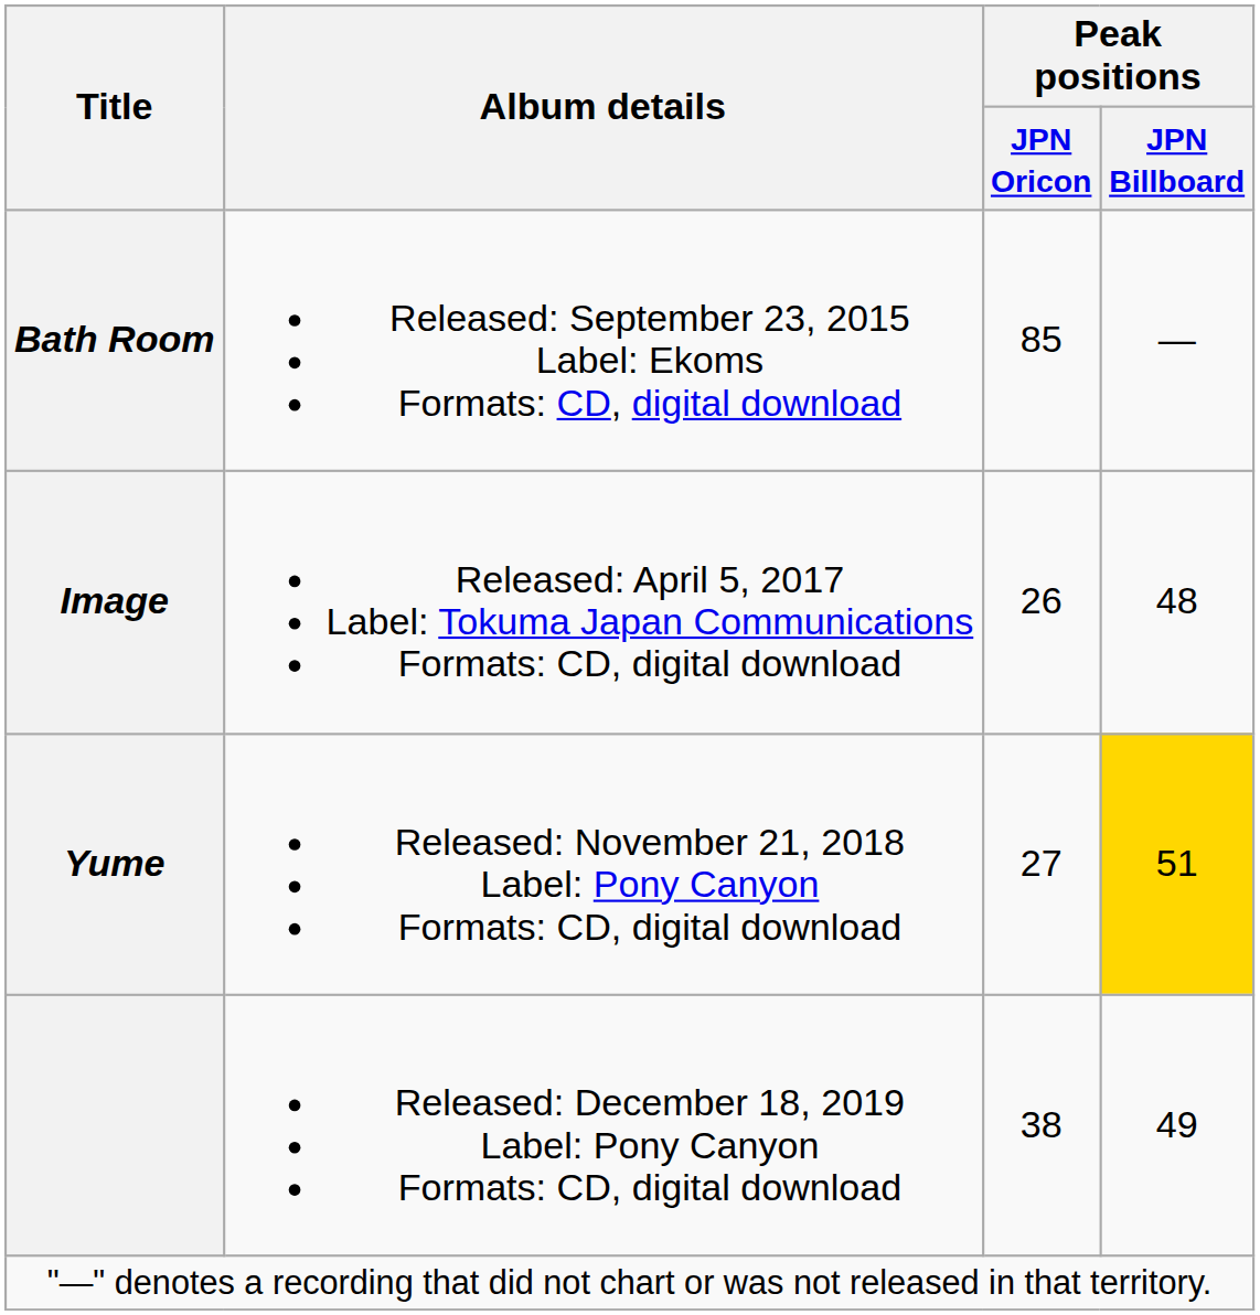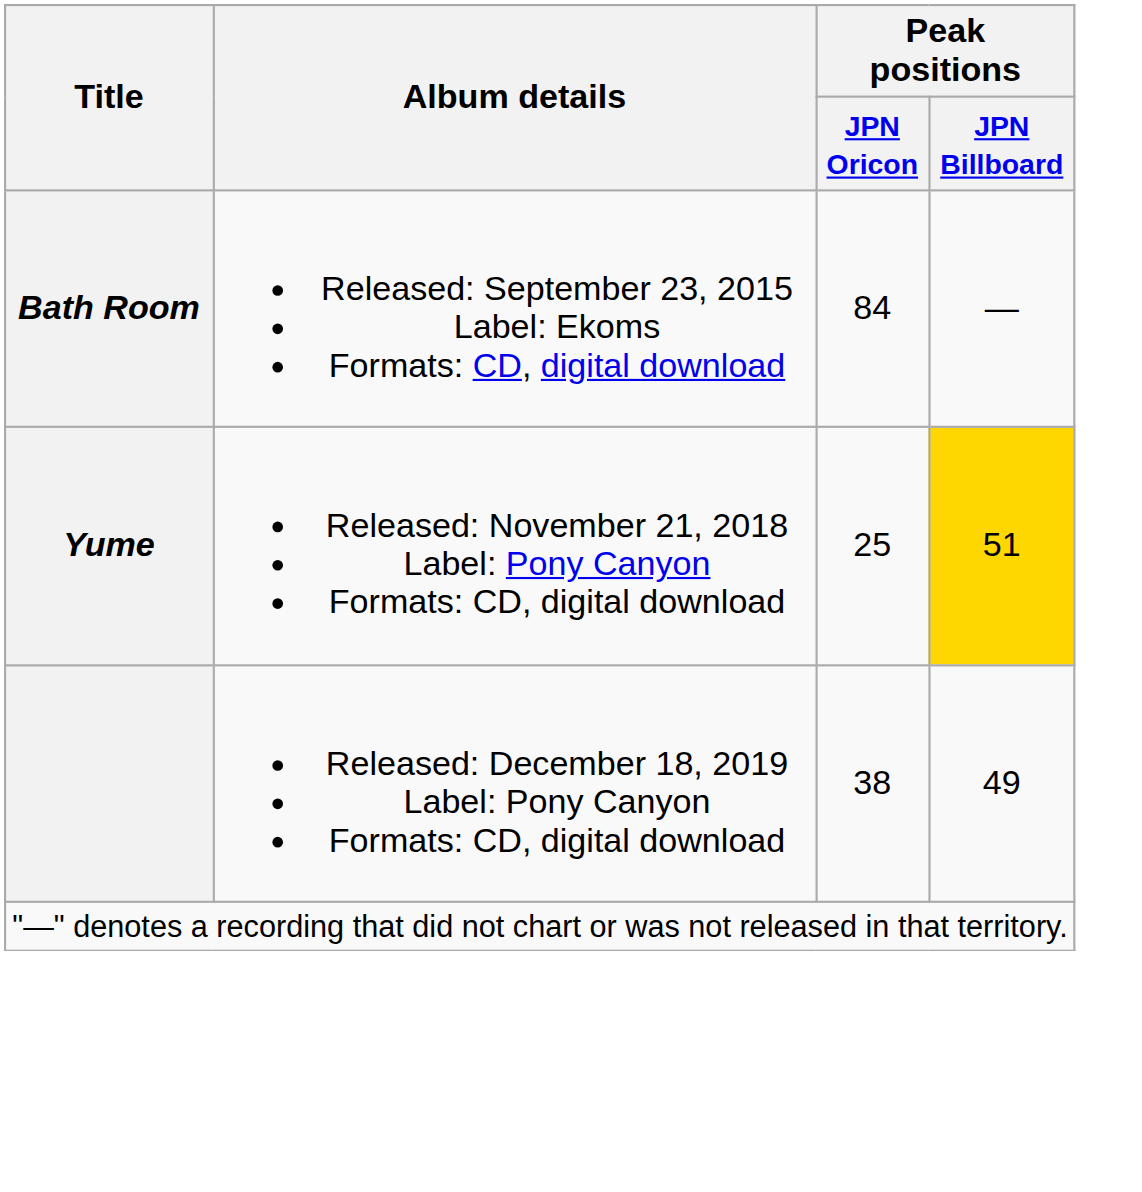Bath Room | Peak positions / JPN Oricon: 85 -> 84
- row: Image | Released: April 5, 2017 Label: Tokuma Japan Communications Formats: CD, digital download | 26 | 48
Yume | Peak positions / JPN Oricon: 27 -> 25
